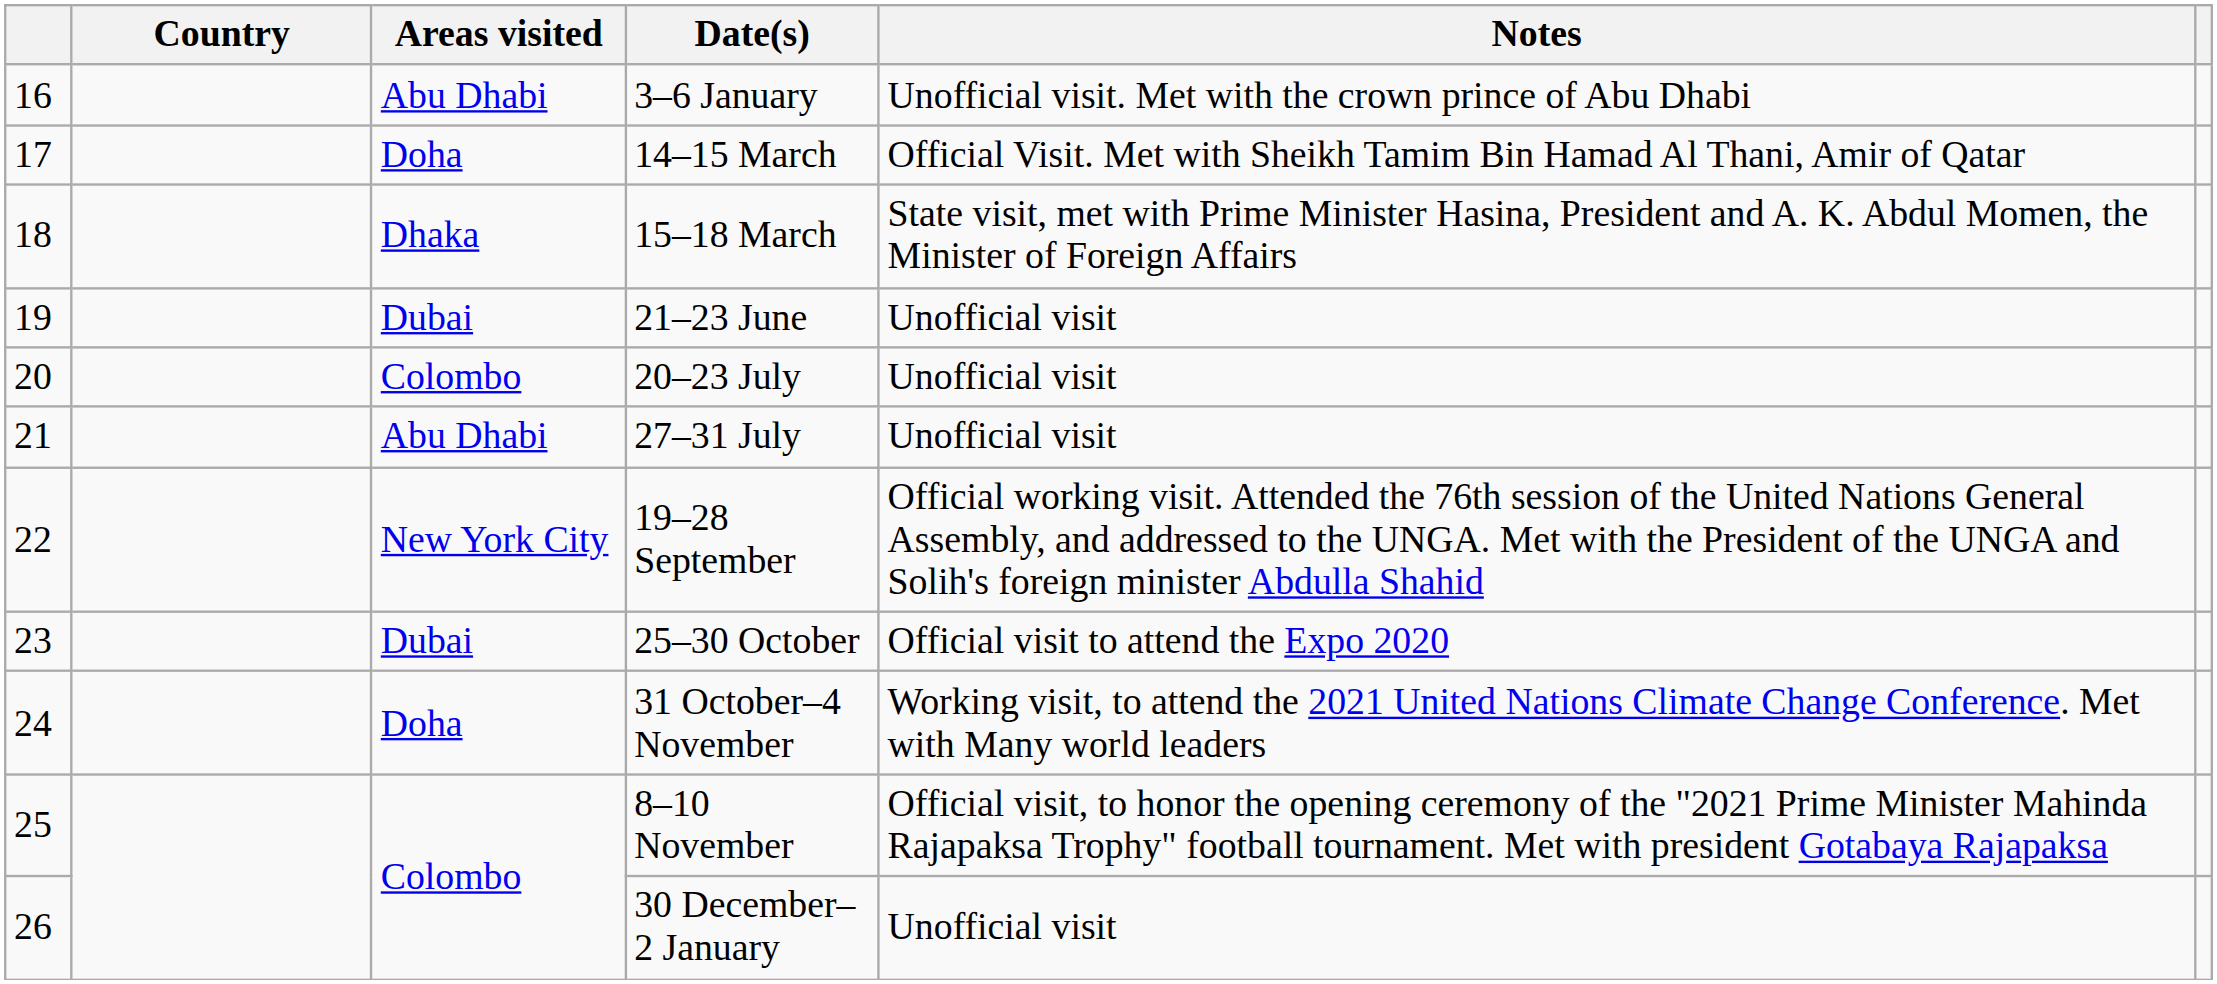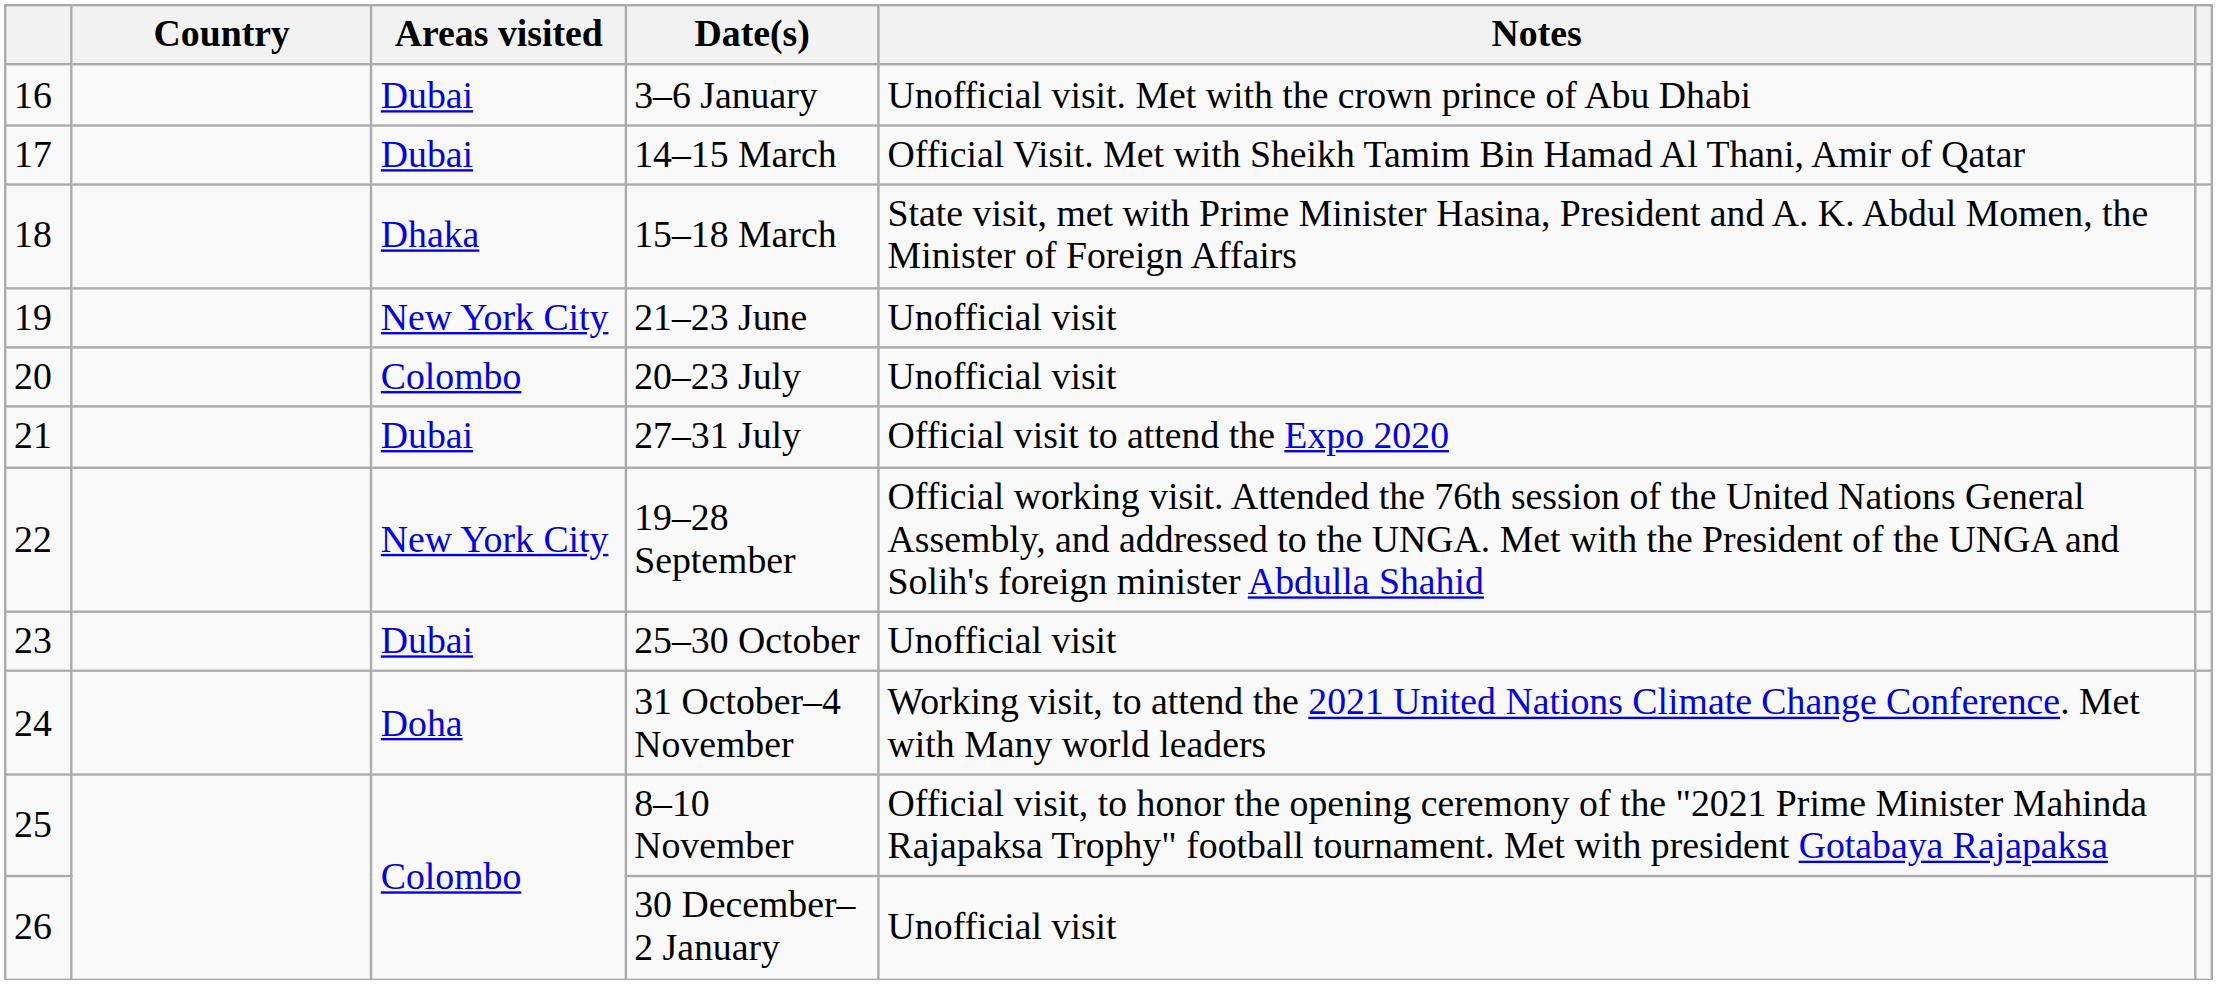3–6 January | Areas visited: Abu Dhabi -> Dubai
14–15 March | Areas visited: Doha -> Dubai
21–23 June | Areas visited: Dubai -> New York City
27–31 July | Areas visited: Abu Dhabi -> Dubai
27–31 July | Notes: Unofficial visit -> Official visit to attend the Expo 2020
25–30 October | Notes: Official visit to attend the Expo 2020 -> Unofficial visit
